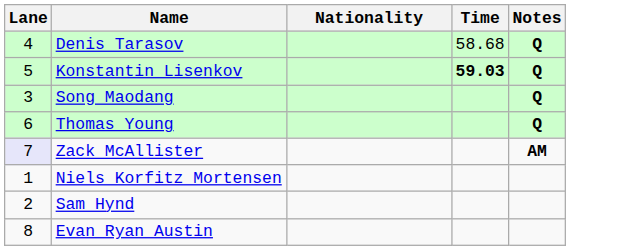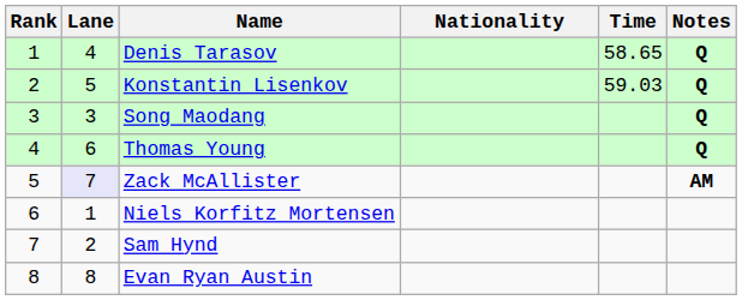+ column: Rank | 1 | 2 | 3 | 4 | 5 | 6 | 7 | 8
Denis Tarasov | Time: 58.68 -> 58.65
Konstantin Lisenkov | Time: bold -> normal
